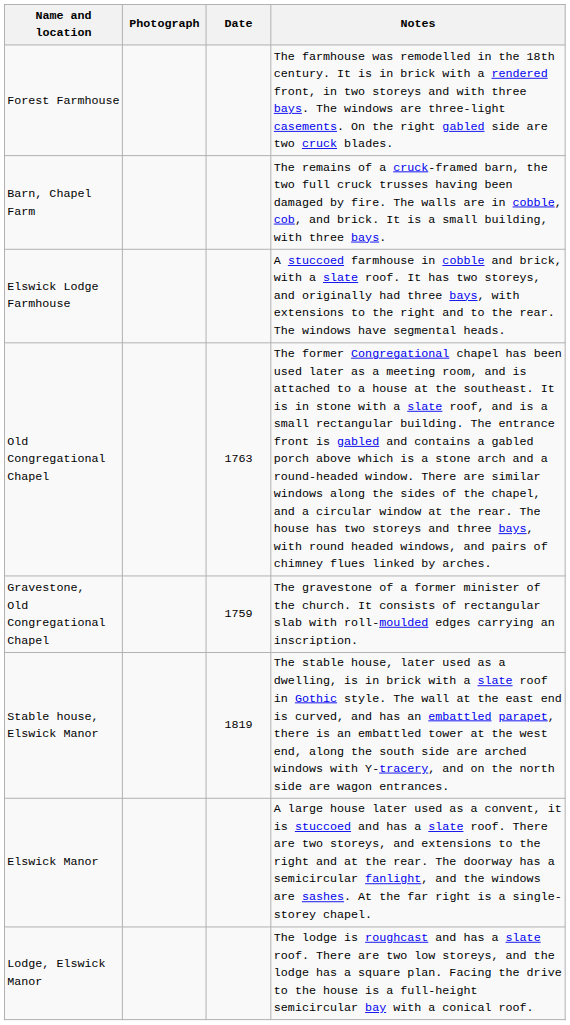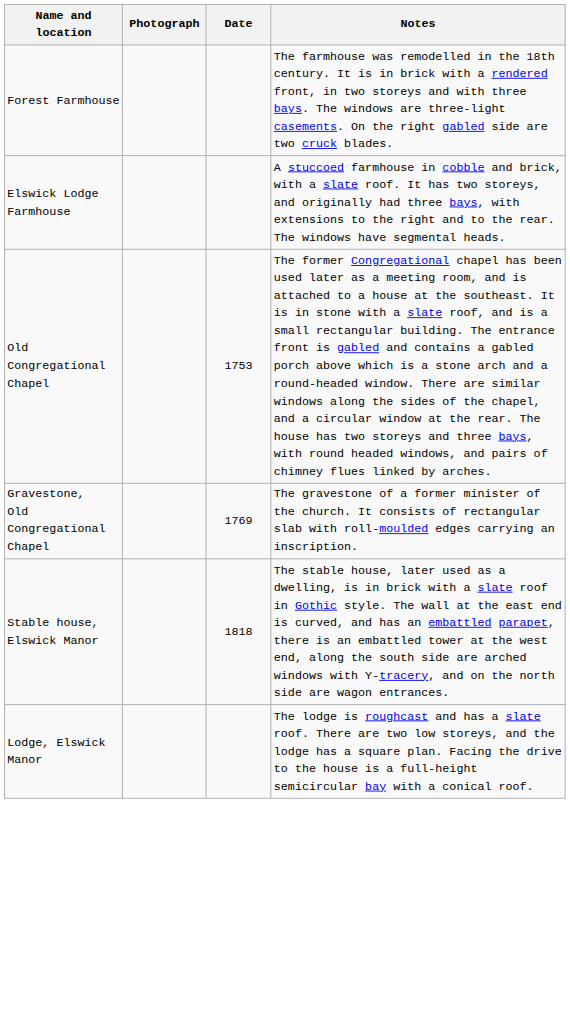- row: Barn, Chapel Farm | The remains of a cruck-framed barn, the two full cruck trusses having been damaged by fire. The walls are in cobble, cob, and brick. It is a small building, with three bays.
Old Congregational Chapel | Date: 1763 -> 1753
Gravestone, Old Congregational Chapel | Date: 1759 -> 1769
Stable house, Elswick Manor | Date: 1819 -> 1818
- row: Elswick Manor | A large house later used as a convent, it is stuccoed and has a slate roof. There are two storeys, and extensions to the right and at the rear. The doorway has a semicircular fanlight, and the windows are sashes. At the far right is a single-storey chapel.
